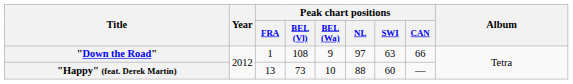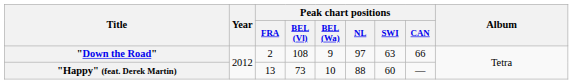"Down the Road" | Peak chart positions / FRA: 1 -> 2
